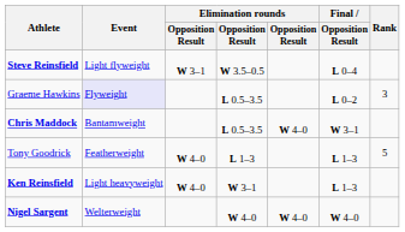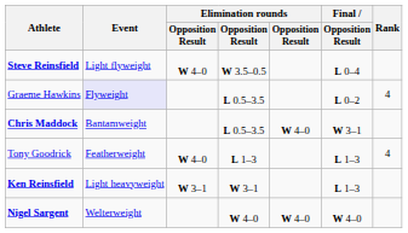Steve Reinsfield | column 3: W 3–1 -> W 4–0
Graeme Hawkins | Rank: 3 -> 4
Tony Goodrick | Rank: 5 -> 4
Ken Reinsfield | column 3: W 4–0 -> W 3–1
